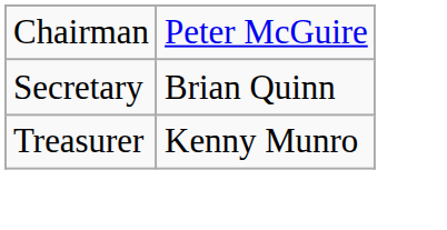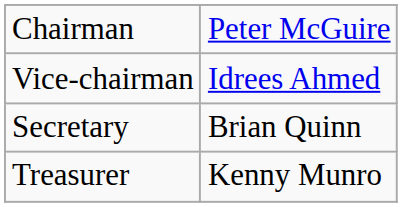+ row: Vice-chairman | Idrees Ahmed
